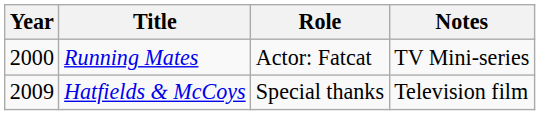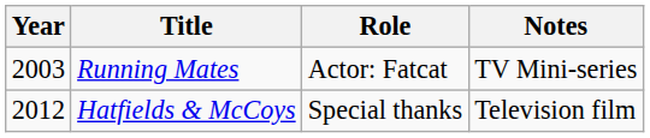Running Mates | Year: 2000 -> 2003
Hatfields & McCoys | Year: 2009 -> 2012
